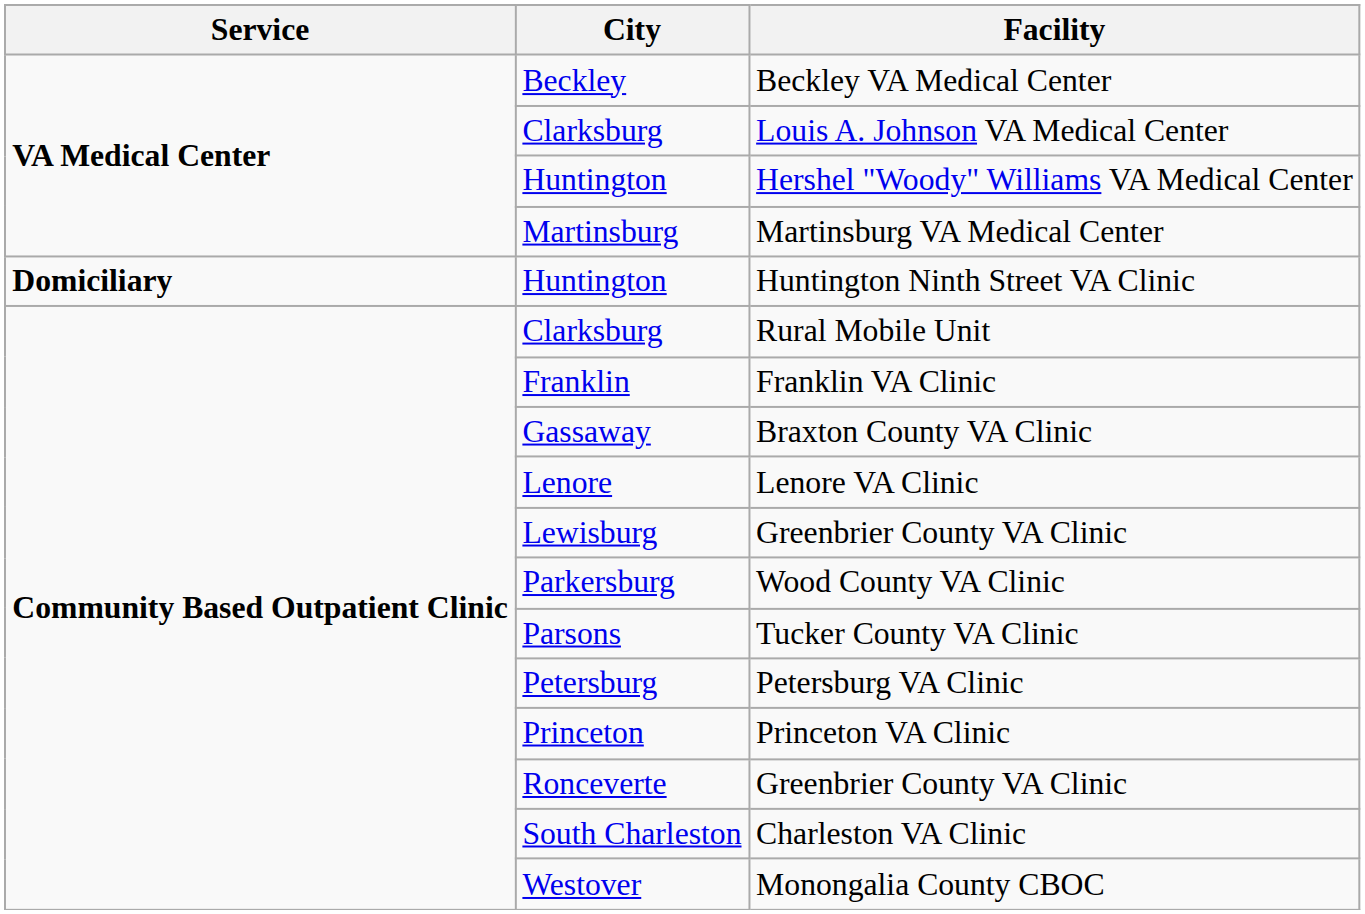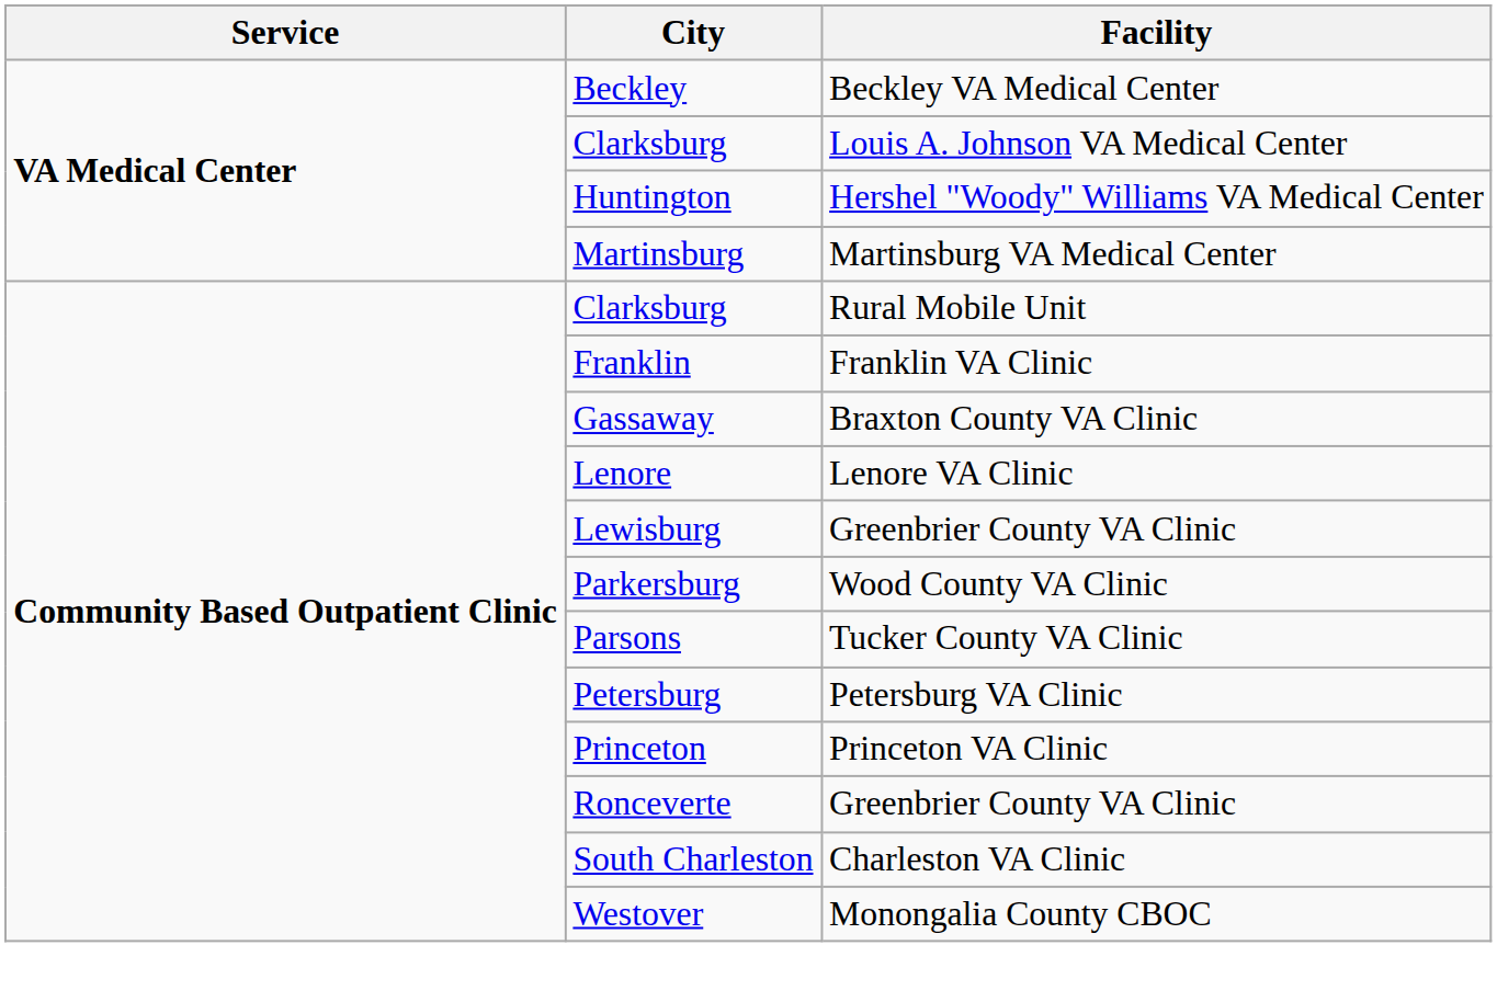- row: Domiciliary | Huntington | Huntington Ninth Street VA Clinic
